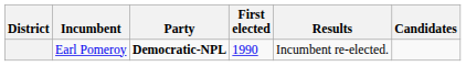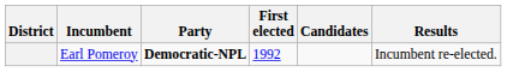columns swapped: Results <-> Candidates
Earl Pomeroy | First elected: 1990 -> 1992
